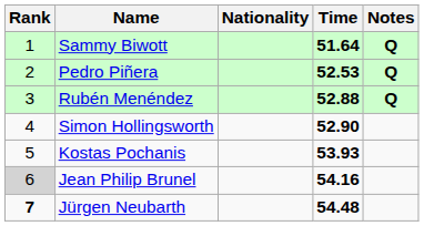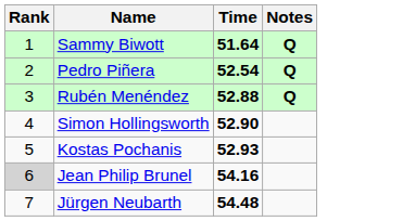- column: Nationality
Pedro Piñera | Time: 52.53 -> 52.54
Kostas Pochanis | Time: 53.93 -> 52.93
Jürgen Neubarth | Rank: bold -> normal
